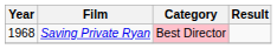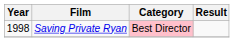Saving Private Ryan | Year: 1968 -> 1998
